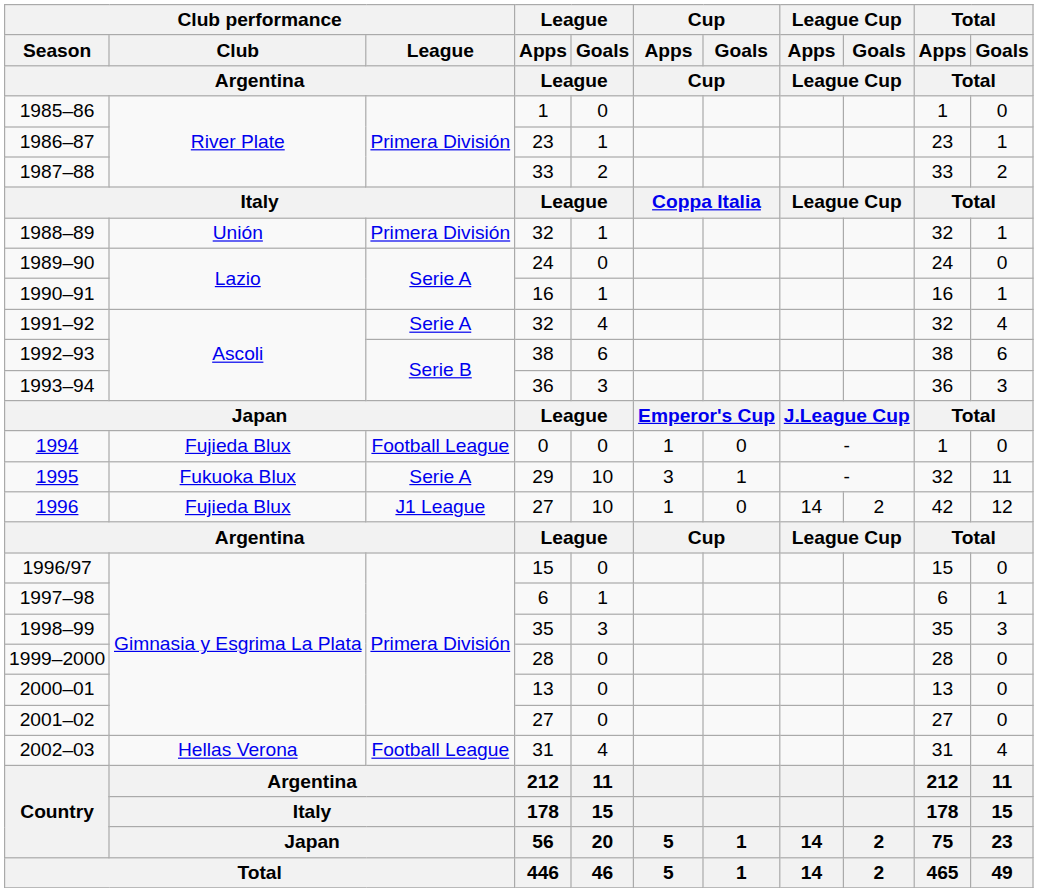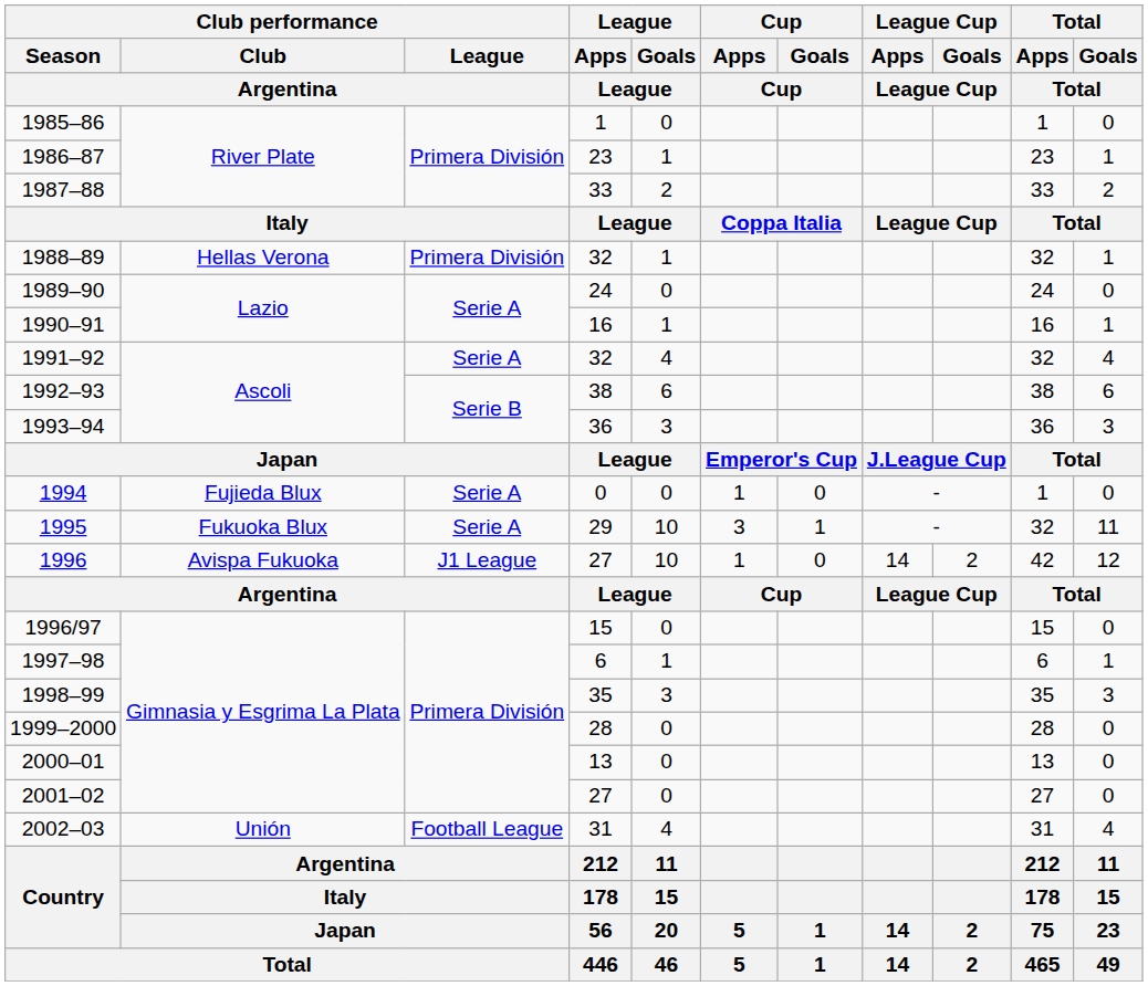1988–89 | Club performance / Club / Argentina: Unión -> Hellas Verona
1994 | Club performance / League / Argentina: Football League -> Serie A
1996 | Club performance / Club / Argentina: Fujieda Blux -> Avispa Fukuoka
2002–03 | Club performance / Club / Argentina: Hellas Verona -> Unión
